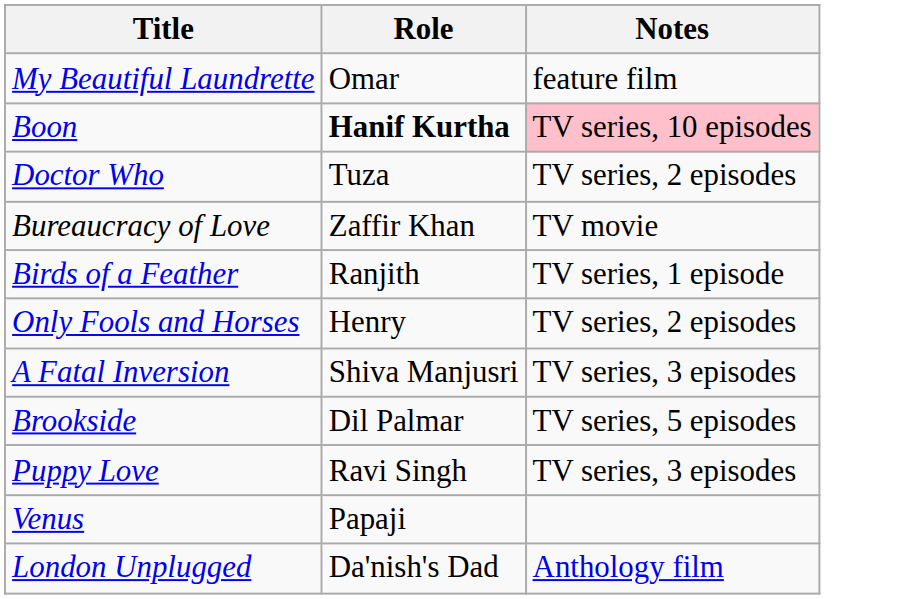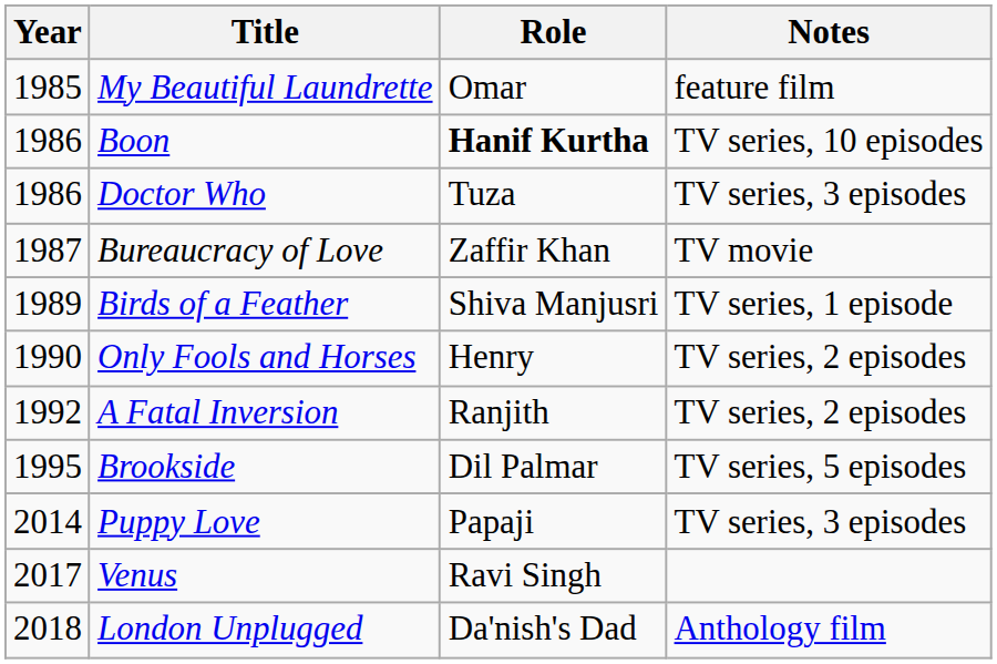+ column: Year | 1985 | 1986 | 1986 | 1987 | 1989 | 1990 | 1992 | 1995 | 2014 | 2017 | 2018
Boon | Notes: pink background -> no background
Doctor Who | Notes: TV series, 2 episodes -> TV series, 3 episodes
Birds of a Feather | Role: Ranjith -> Shiva Manjusri
A Fatal Inversion | Role: Shiva Manjusri -> Ranjith
A Fatal Inversion | Notes: TV series, 3 episodes -> TV series, 2 episodes
Puppy Love | Role: Ravi Singh -> Papaji
Venus | Role: Papaji -> Ravi Singh
